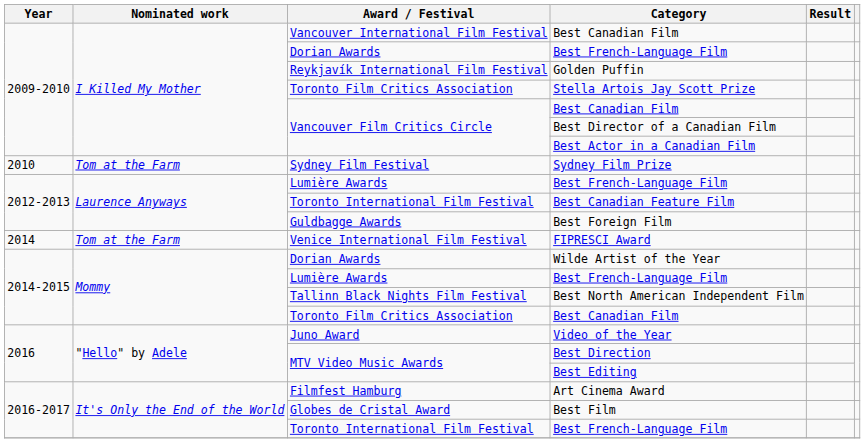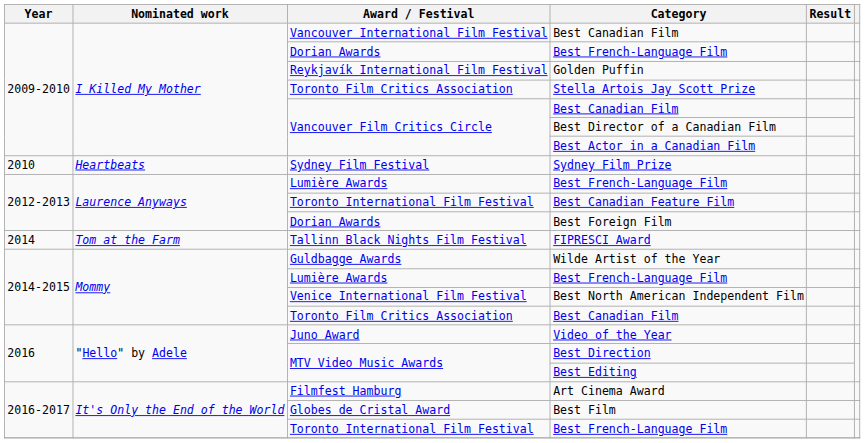Sydney Film Prize | Nominated work: Tom at the Farm -> Heartbeats
Best Foreign Film | Award / Festival: Guldbagge Awards -> Dorian Awards
FIPRESCI Award | Award / Festival: Venice International Film Festival -> Tallinn Black Nights Film Festival
Wilde Artist of the Year | Award / Festival: Dorian Awards -> Guldbagge Awards
Best North American Independent Film | Award / Festival: Tallinn Black Nights Film Festival -> Venice International Film Festival
